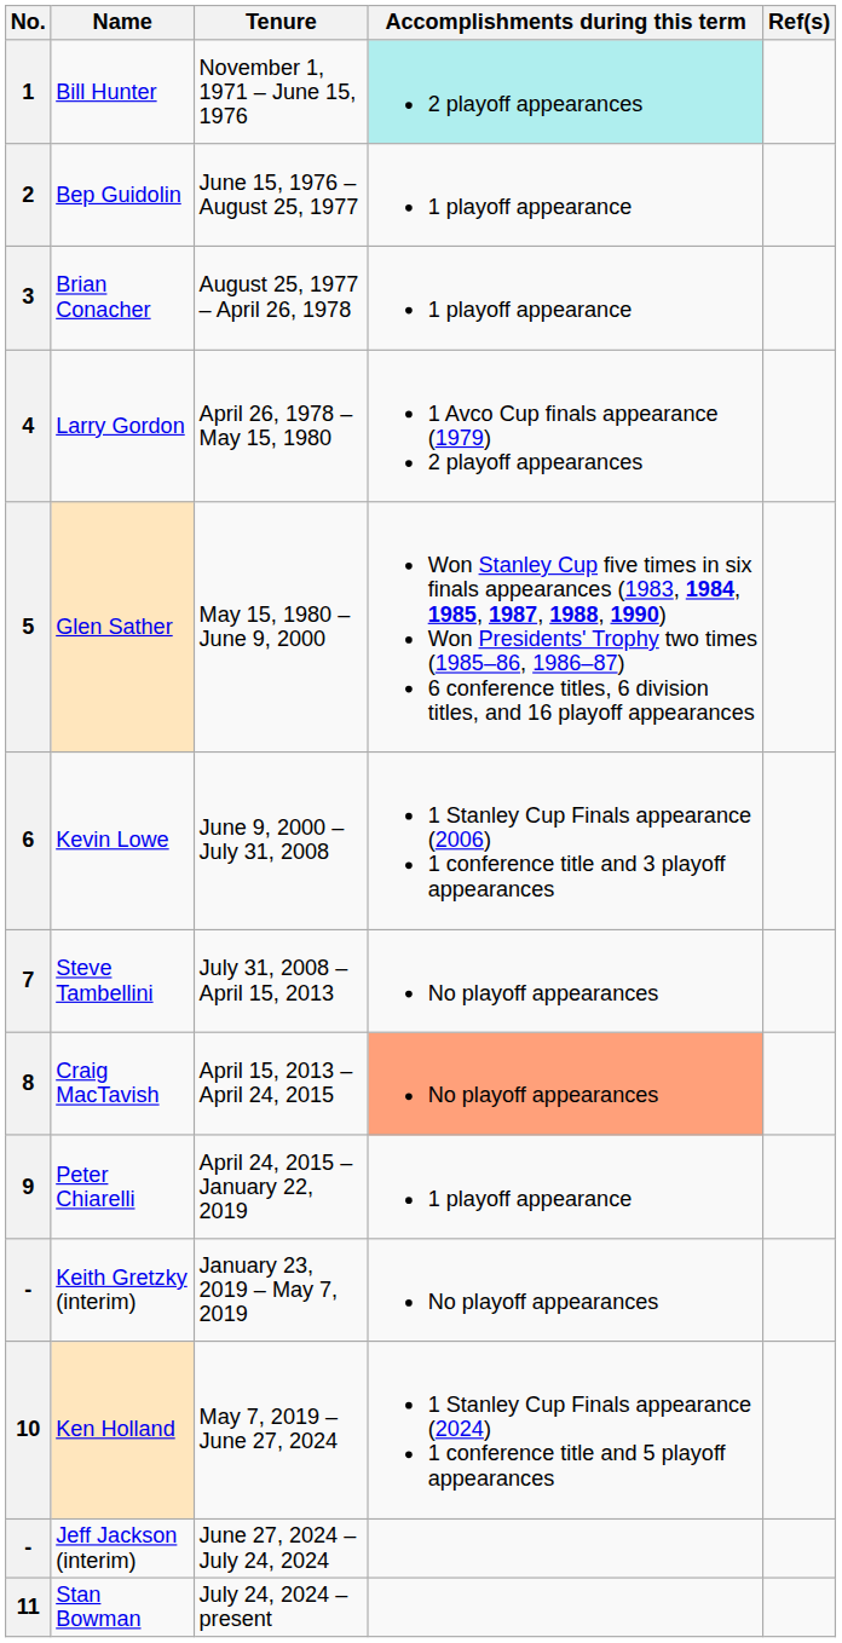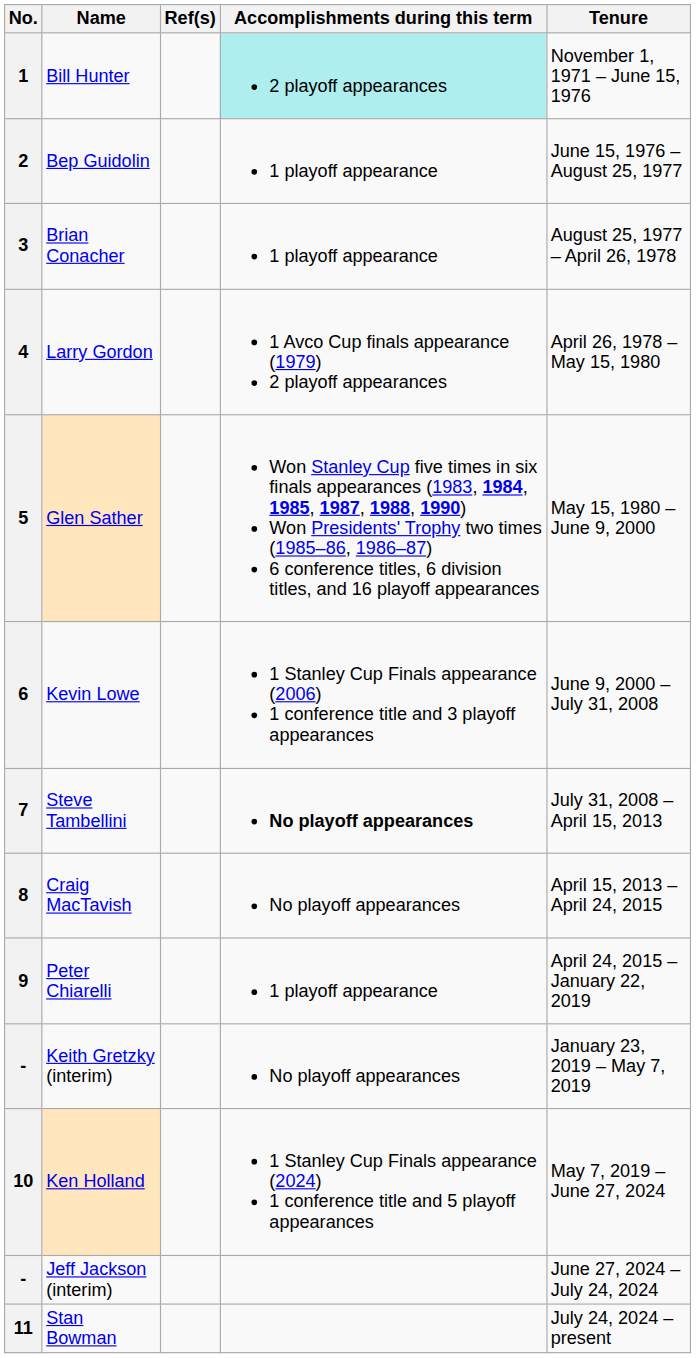columns swapped: Tenure <-> Ref(s)
7 | Accomplishments during this term: normal -> bold
8 | Accomplishments during this term: lightsalmon background -> no background
